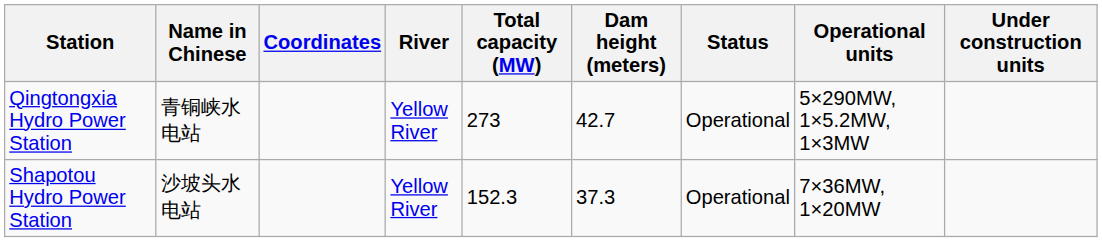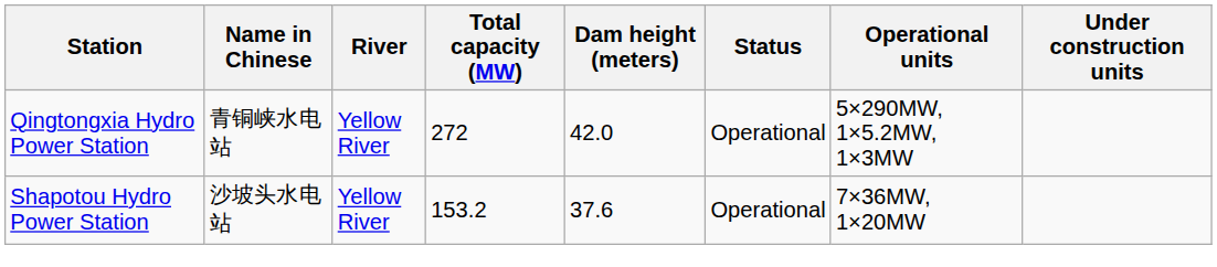- column: Coordinates
Qingtongxia Hydro Power Station | Total capacity (MW): 273 -> 272
Qingtongxia Hydro Power Station | Dam height (meters): 42.7 -> 42.0
Shapotou Hydro Power Station | Total capacity (MW): 152.3 -> 153.2
Shapotou Hydro Power Station | Dam height (meters): 37.3 -> 37.6
